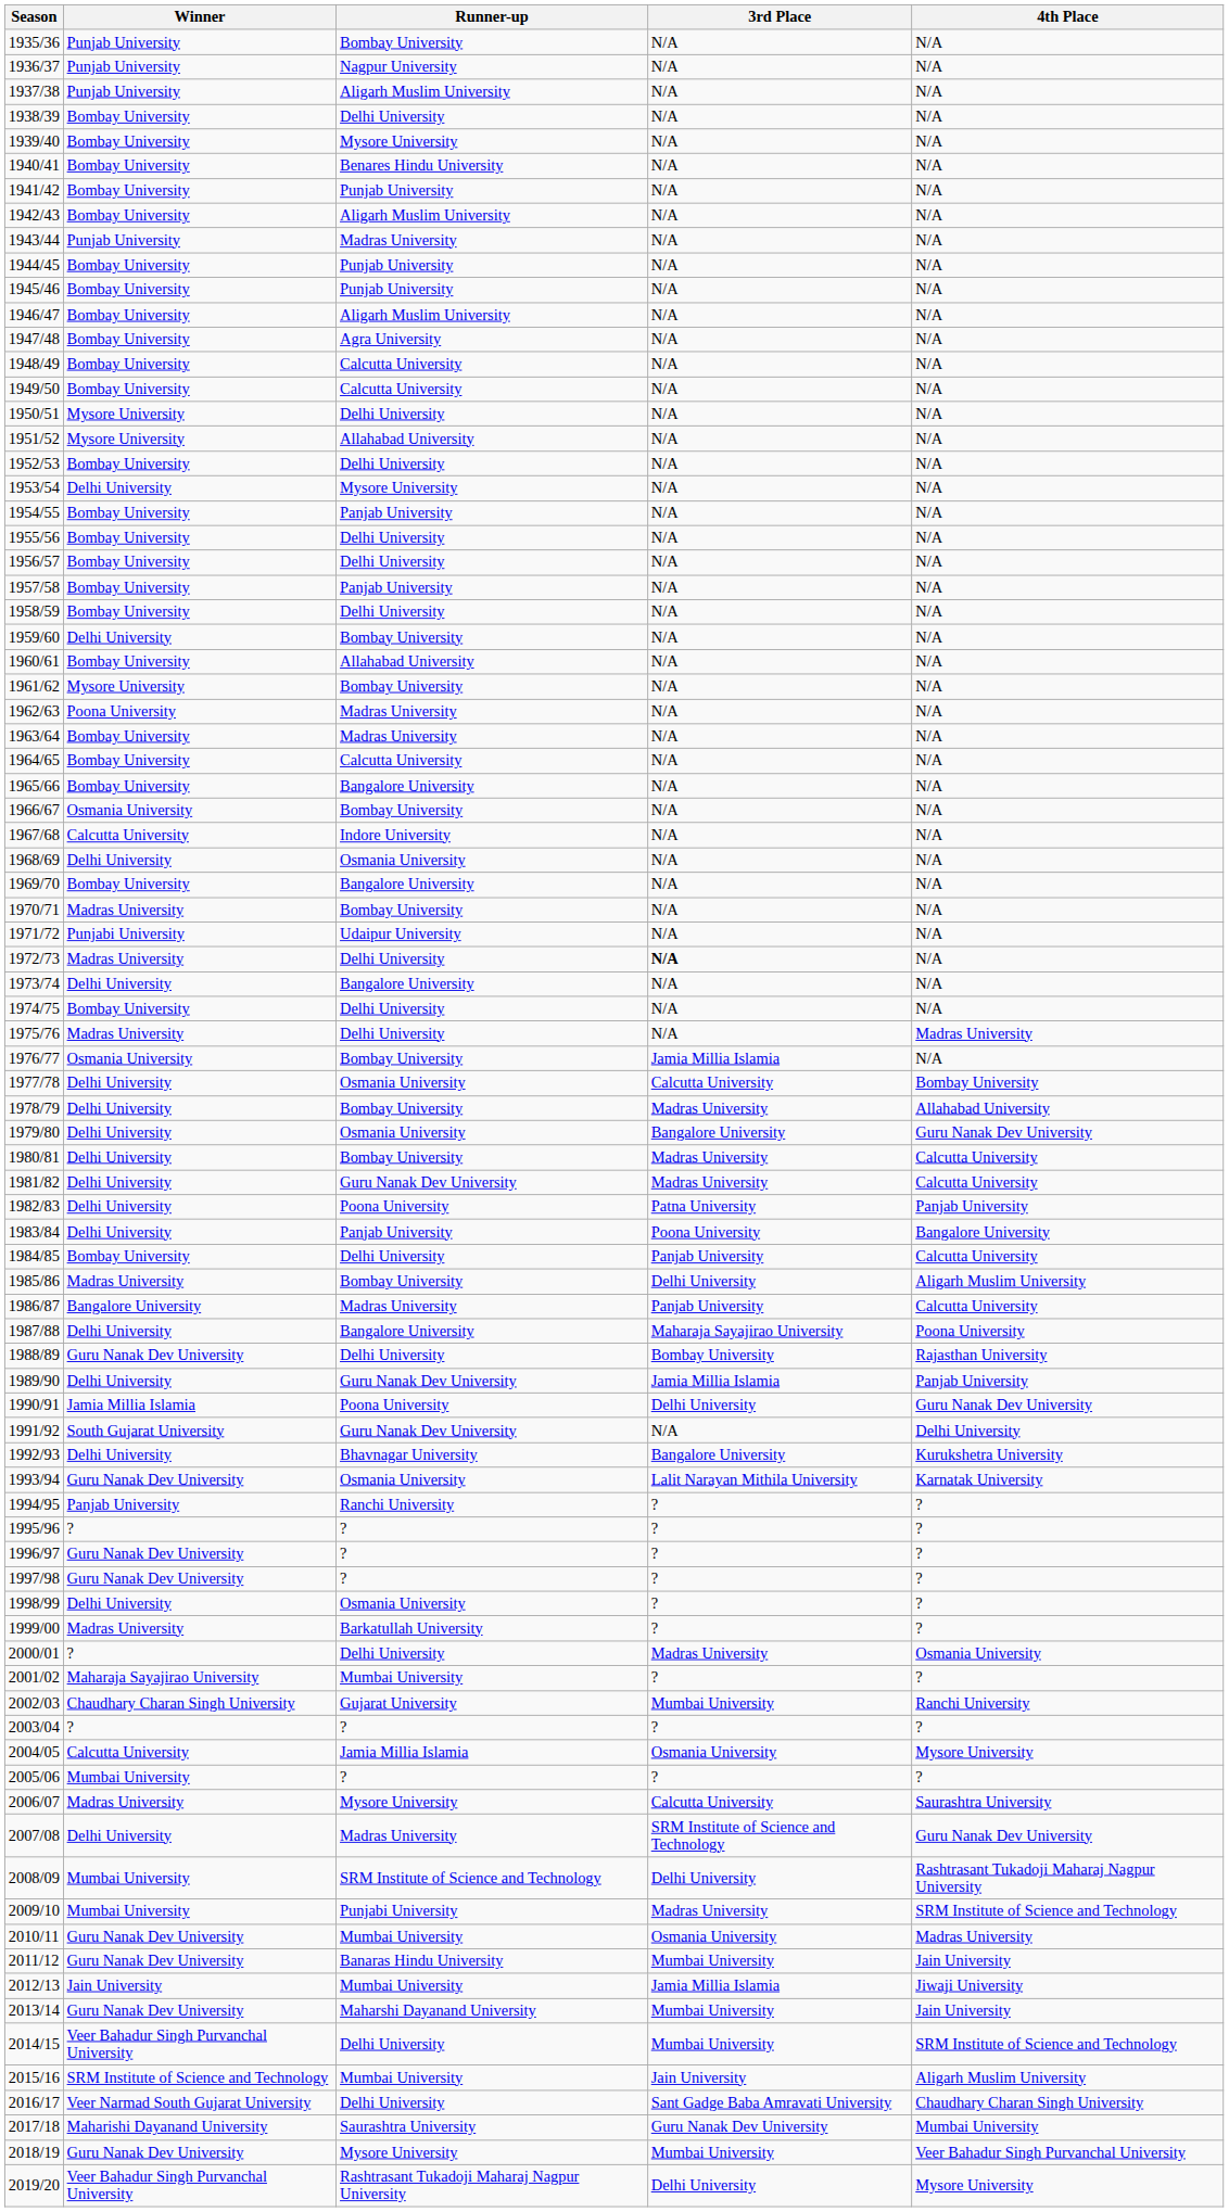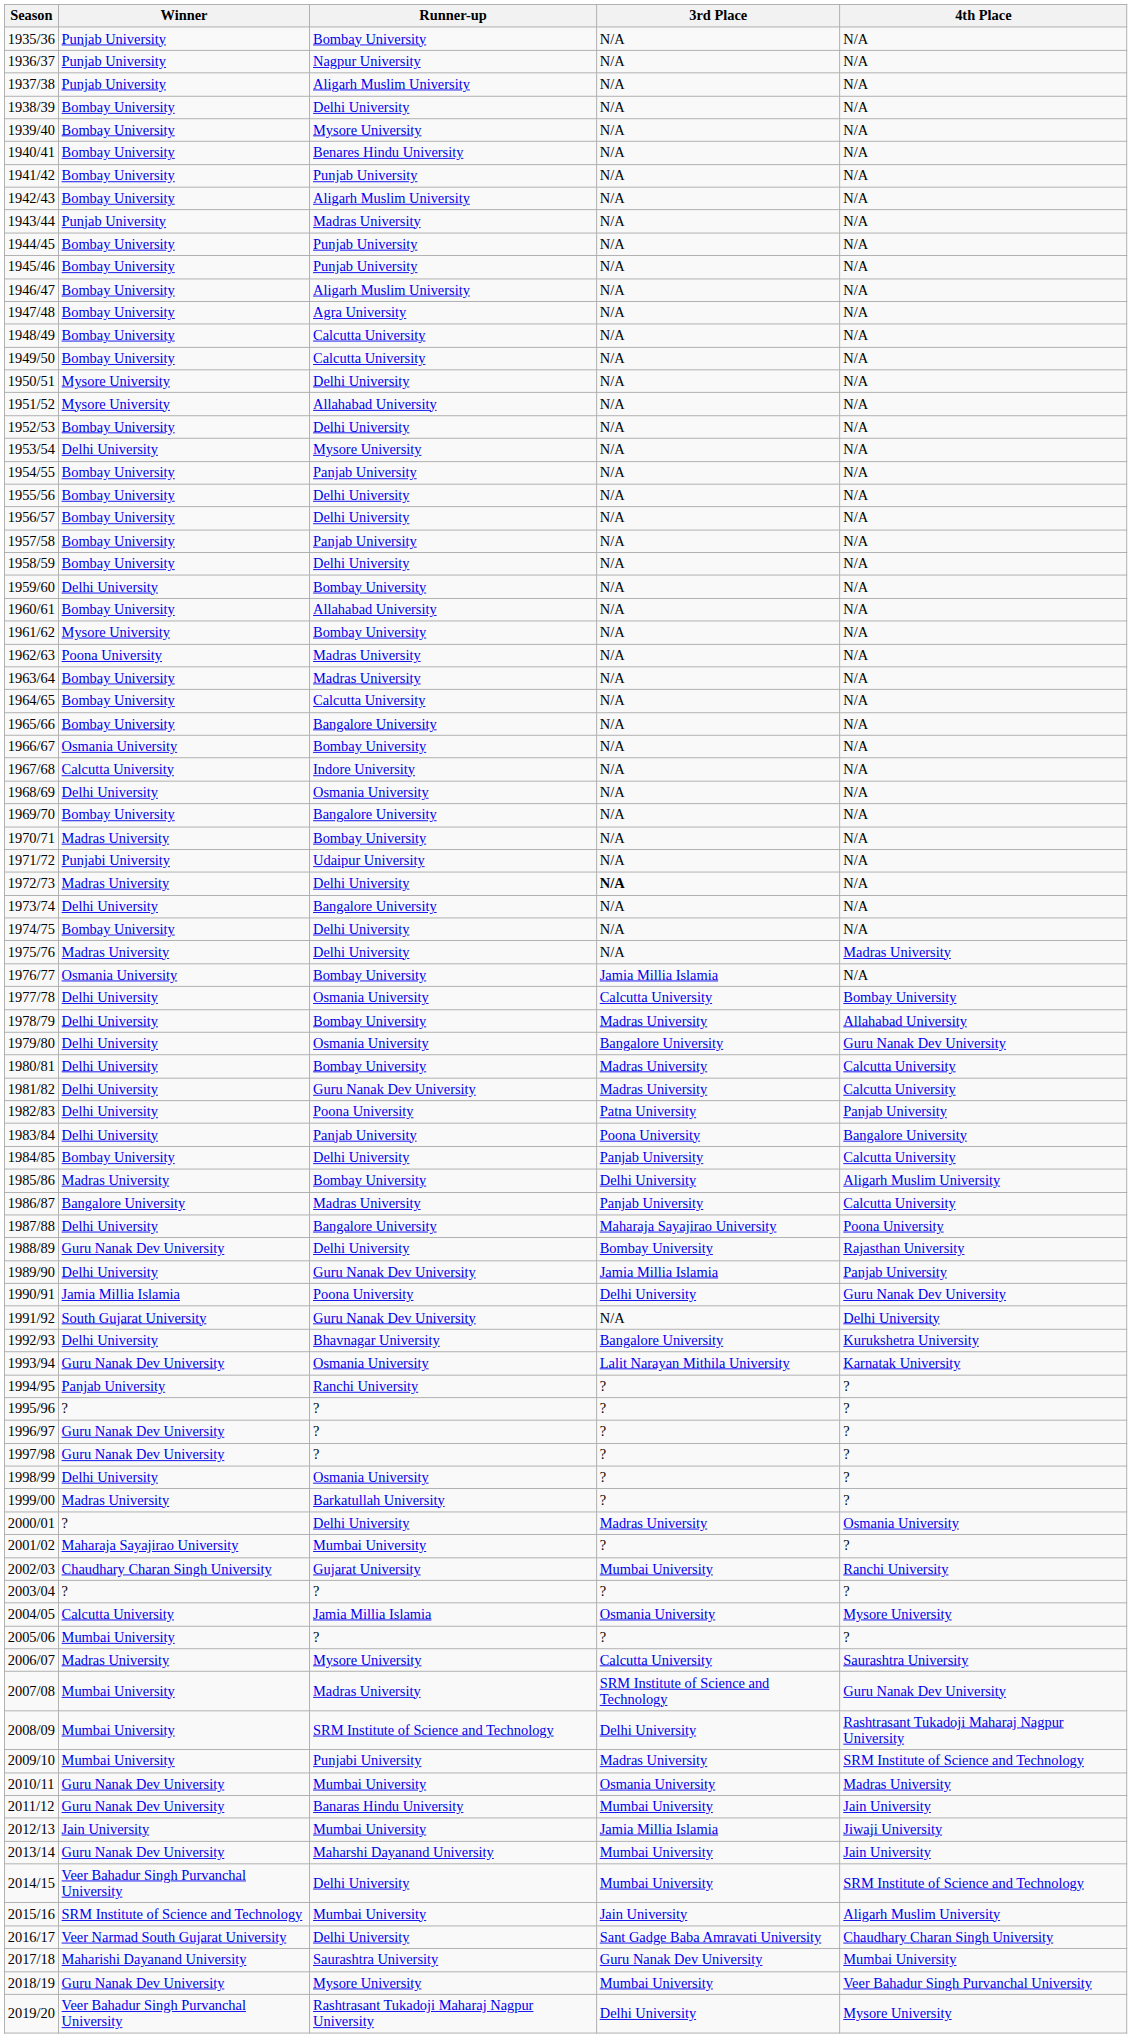2007/08 | Winner: Delhi University -> Mumbai University
